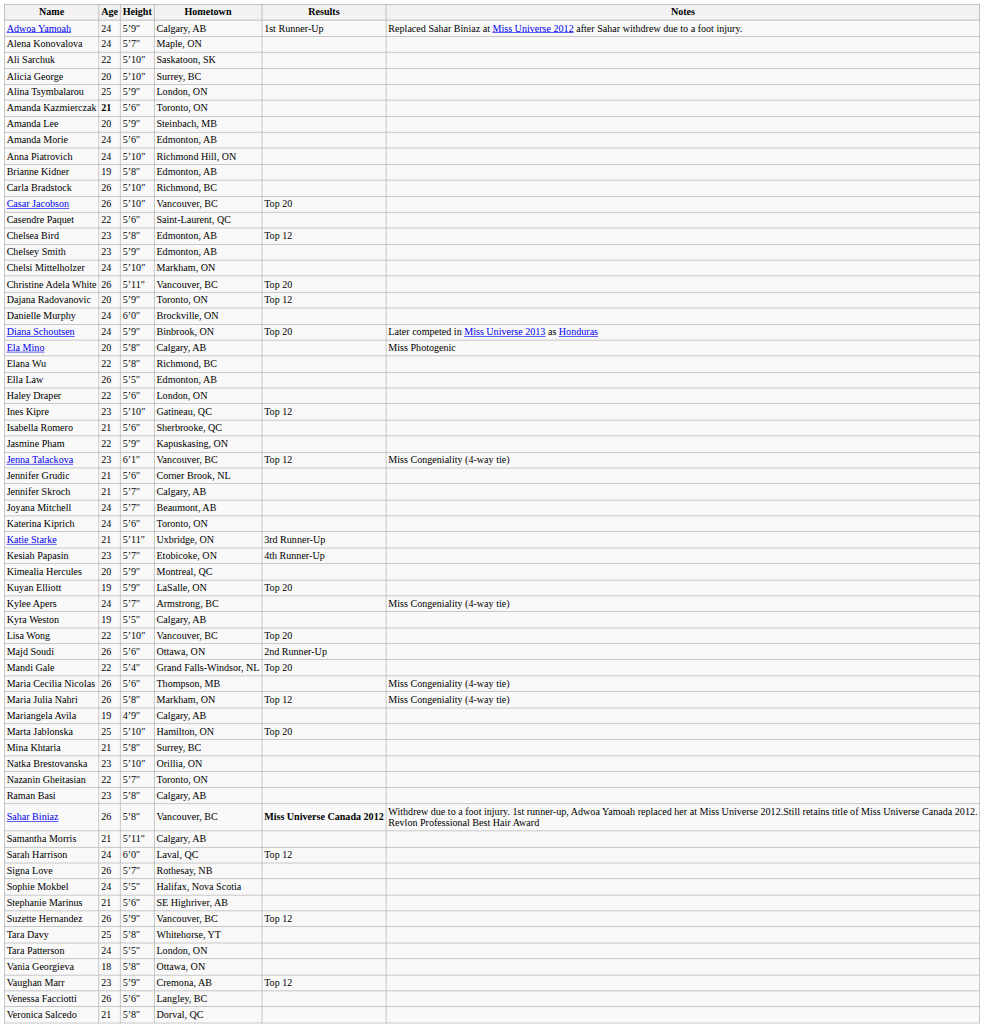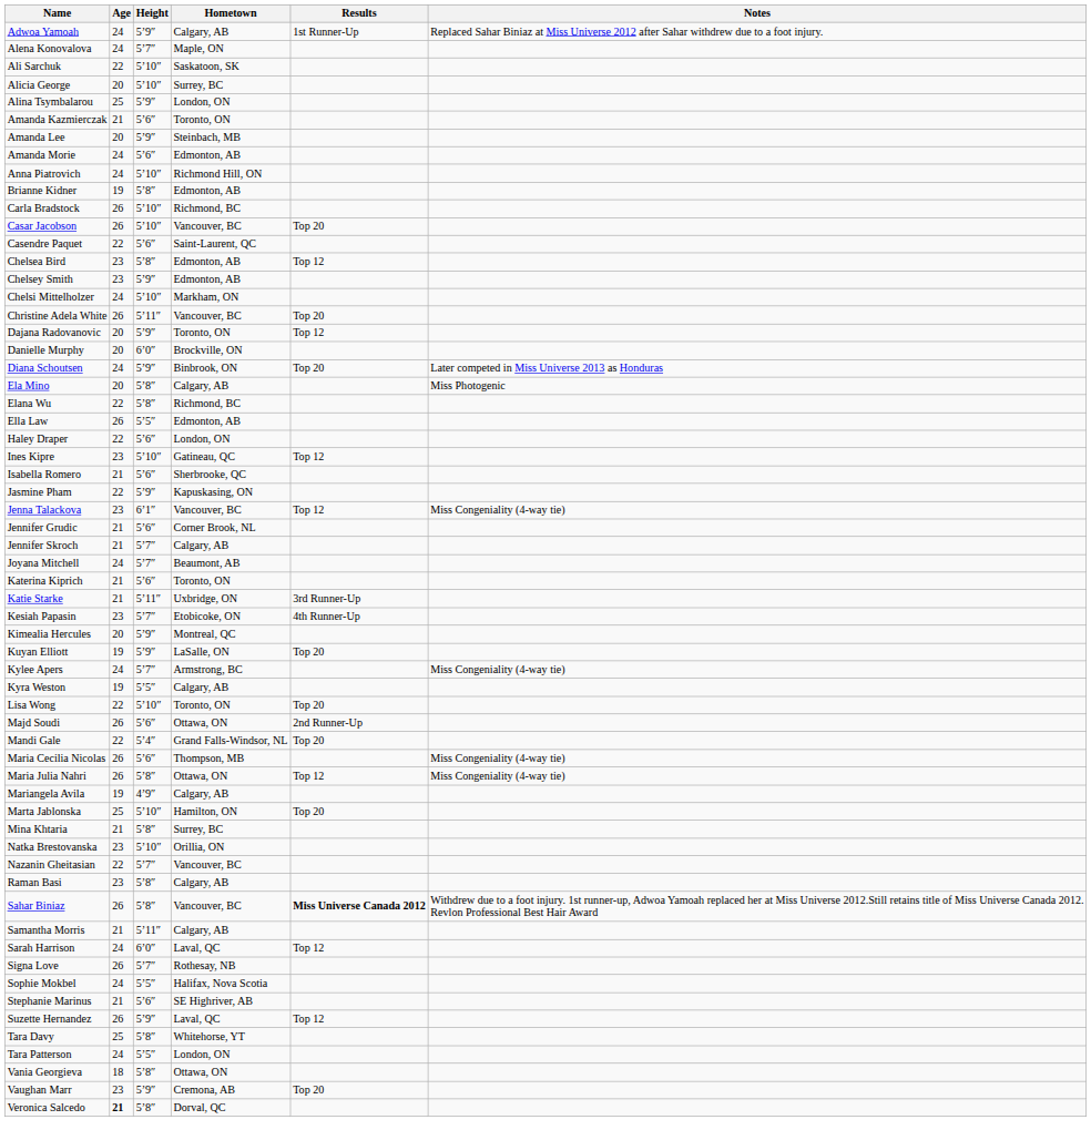Amanda Kazmierczak | Age: bold -> normal
Danielle Murphy | Age: 24 -> 20
Katerina Kiprich | Age: 24 -> 21
Lisa Wong | Hometown: Vancouver, BC -> Toronto, ON
Maria Julia Nahri | Hometown: Markham, ON -> Ottawa, ON
Nazanin Gheitasian | Hometown: Toronto, ON -> Vancouver, BC
Suzette Hernandez | Hometown: Vancouver, BC -> Laval, QC
Vaughan Marr | Results: Top 12 -> Top 20
- row: Venessa Facciotti | 26 | 5’6″ | Langley, BC
Veronica Salcedo | Age: normal -> bold
